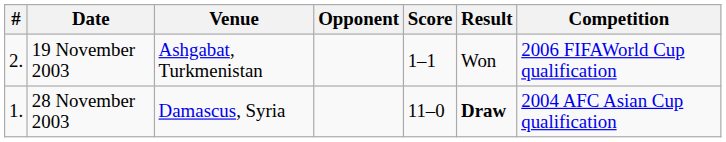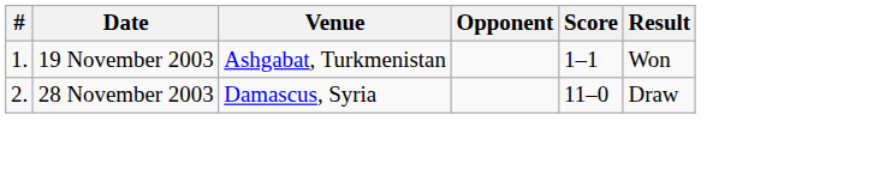- column: Competition | 2006 FIFAWorld Cup qualification | 2004 AFC Asian Cup qualification
19 November 2003 | #: 2. -> 1.
28 November 2003 | #: 1. -> 2.
28 November 2003 | Result: bold -> normal
